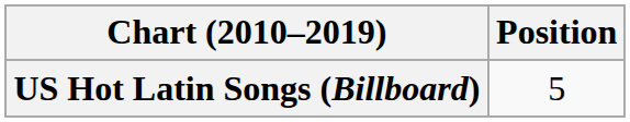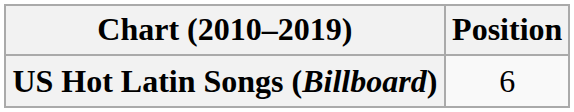US Hot Latin Songs (Billboard) | Position: 5 -> 6
